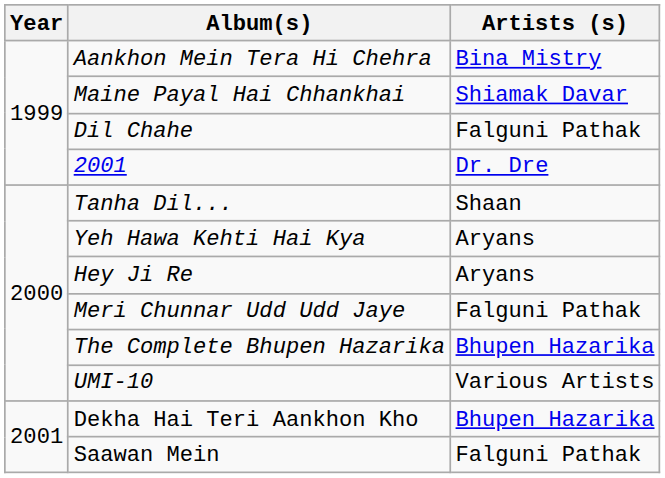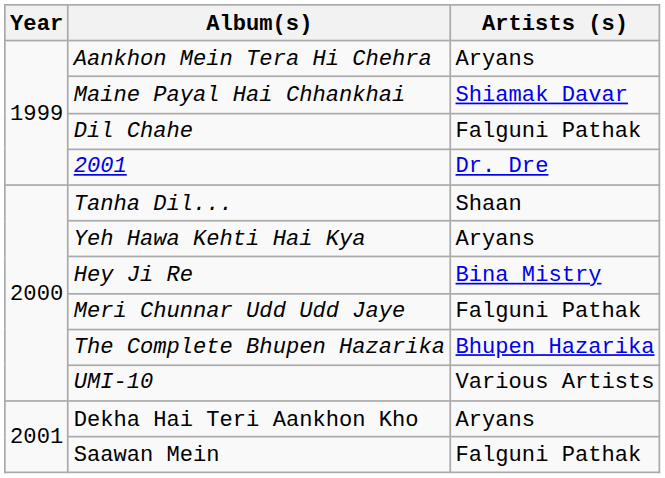Aankhon Mein Tera Hi Chehra | Artists (s): Bina Mistry -> Aryans
Hey Ji Re | Artists (s): Aryans -> Bina Mistry
Dekha Hai Teri Aankhon Kho | Artists (s): Bhupen Hazarika -> Aryans
